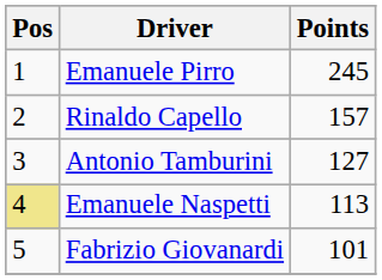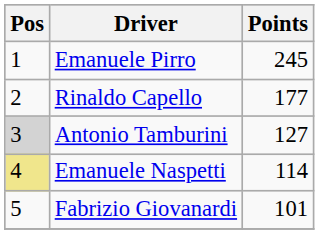Rinaldo Capello | Points: 157 -> 177
Antonio Tamburini | Pos: no background -> lightgrey background
Emanuele Naspetti | Points: 113 -> 114
